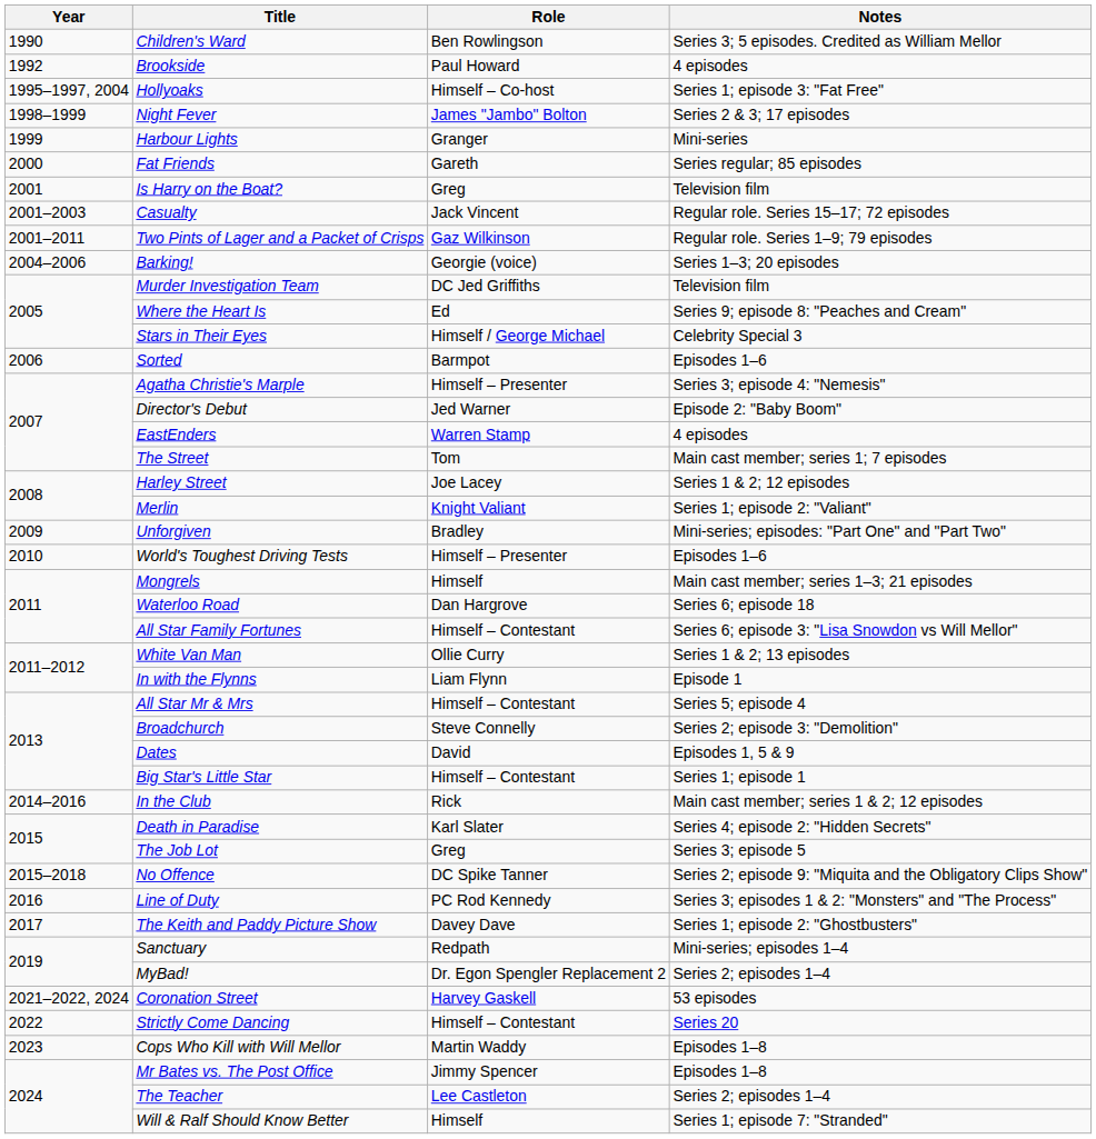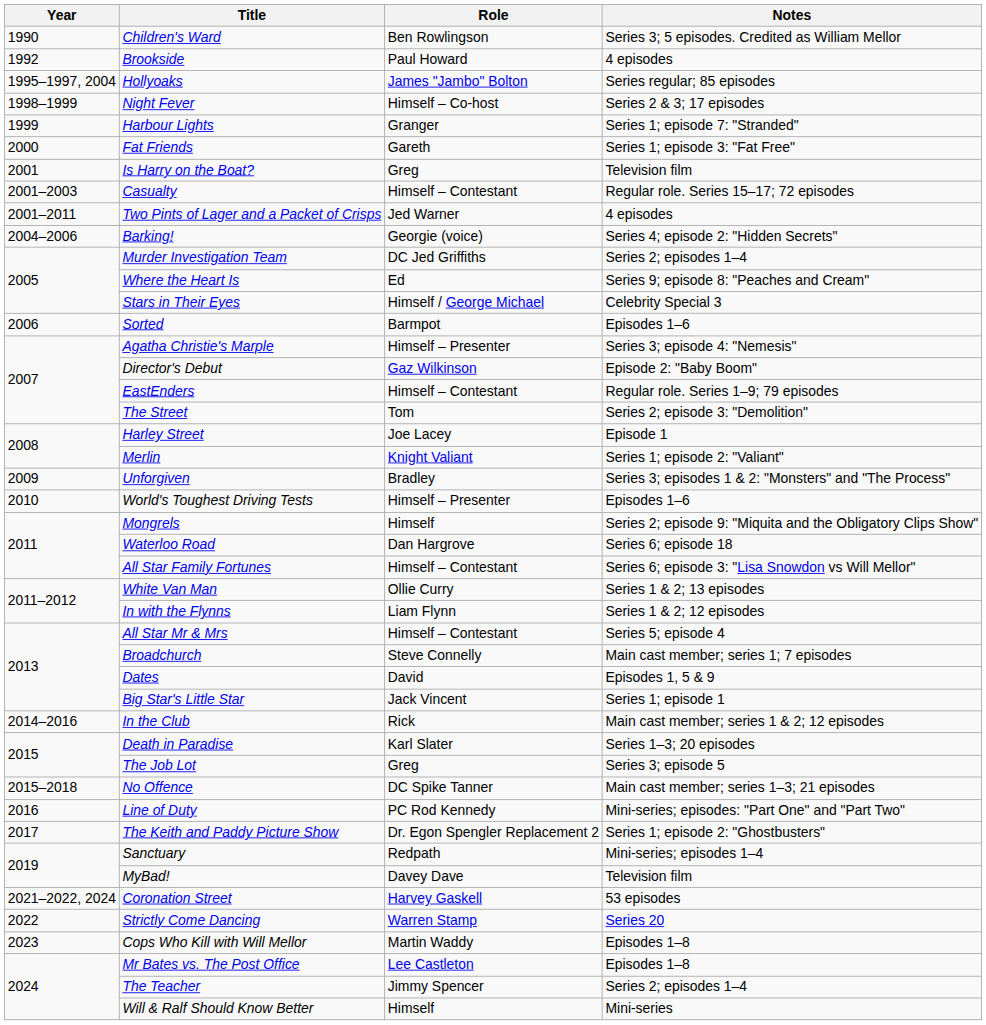Hollyoaks | Role: Himself – Co-host -> James "Jambo" Bolton
Hollyoaks | Notes: Series 1; episode 3: "Fat Free" -> Series regular; 85 episodes
Night Fever | Role: James "Jambo" Bolton -> Himself – Co-host
Harbour Lights | Notes: Mini-series -> Series 1; episode 7: "Stranded"
Fat Friends | Notes: Series regular; 85 episodes -> Series 1; episode 3: "Fat Free"
Casualty | Role: Jack Vincent -> Himself – Contestant
Two Pints of Lager and a Packet of Crisps | Role: Gaz Wilkinson -> Jed Warner
Two Pints of Lager and a Packet of Crisps | Notes: Regular role. Series 1–9; 79 episodes -> 4 episodes
Barking! | Notes: Series 1–3; 20 episodes -> Series 4; episode 2: "Hidden Secrets"
Murder Investigation Team | Notes: Television film -> Series 2; episodes 1–4
Director's Debut | Role: Jed Warner -> Gaz Wilkinson
EastEnders | Role: Warren Stamp -> Himself – Contestant
EastEnders | Notes: 4 episodes -> Regular role. Series 1–9; 79 episodes
The Street | Notes: Main cast member; series 1; 7 episodes -> Series 2; episode 3: "Demolition"
Harley Street | Notes: Series 1 & 2; 12 episodes -> Episode 1
Unforgiven | Notes: Mini-series; episodes: "Part One" and "Part Two" -> Series 3; episodes 1 & 2: "Monsters" and "The Process"
Mongrels | Notes: Main cast member; series 1–3; 21 episodes -> Series 2; episode 9: "Miquita and the Obligatory Clips Show"
In with the Flynns | Notes: Episode 1 -> Series 1 & 2; 12 episodes
Broadchurch | Notes: Series 2; episode 3: "Demolition" -> Main cast member; series 1; 7 episodes
Big Star's Little Star | Role: Himself – Contestant -> Jack Vincent
Death in Paradise | Notes: Series 4; episode 2: "Hidden Secrets" -> Series 1–3; 20 episodes
No Offence | Notes: Series 2; episode 9: "Miquita and the Obligatory Clips Show" -> Main cast member; series 1–3; 21 episodes
Line of Duty | Notes: Series 3; episodes 1 & 2: "Monsters" and "The Process" -> Mini-series; episodes: "Part One" and "Part Two"
The Keith and Paddy Picture Show | Role: Davey Dave -> Dr. Egon Spengler Replacement 2
MyBad! | Role: Dr. Egon Spengler Replacement 2 -> Davey Dave
MyBad! | Notes: Series 2; episodes 1–4 -> Television film
Strictly Come Dancing | Role: Himself – Contestant -> Warren Stamp
Mr Bates vs. The Post Office | Role: Jimmy Spencer -> Lee Castleton
The Teacher | Role: Lee Castleton -> Jimmy Spencer
Will & Ralf Should Know Better | Notes: Series 1; episode 7: "Stranded" -> Mini-series
